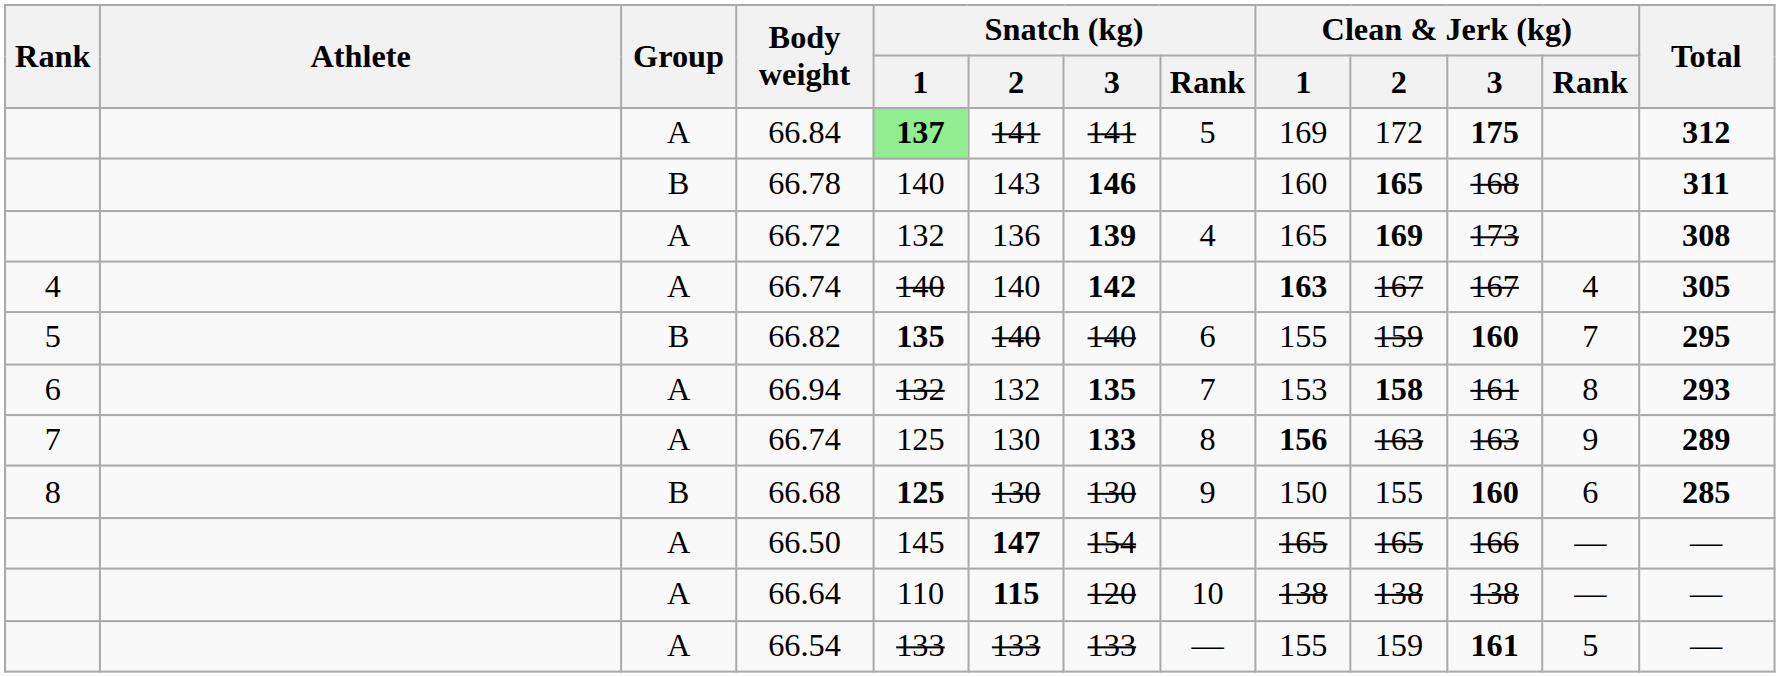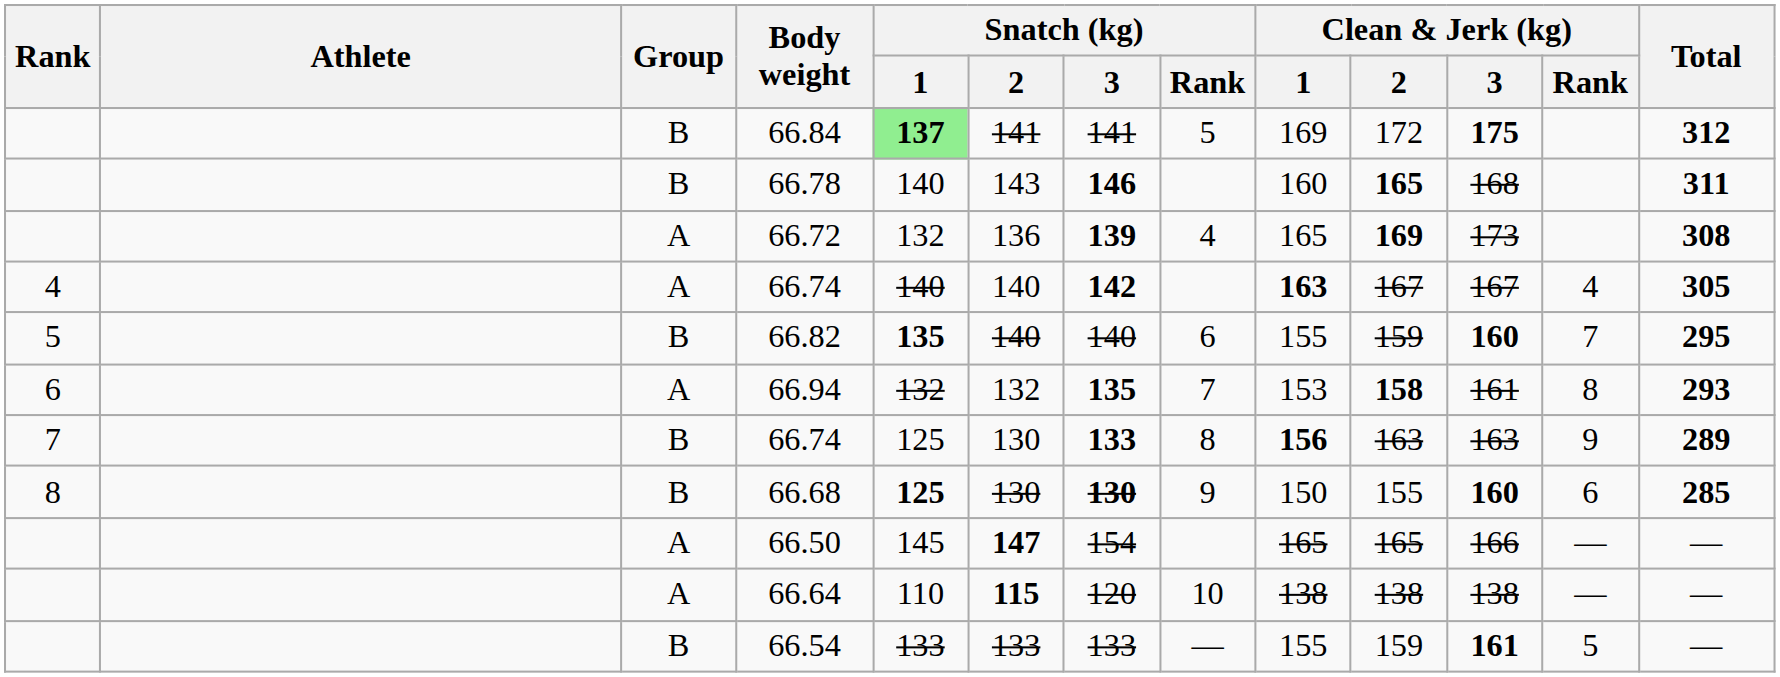66.84 | Group: A -> B
7 / 66.74 | Group: A -> B
66.68 | Snatch (kg) / 3: normal -> bold
66.54 | Group: A -> B
